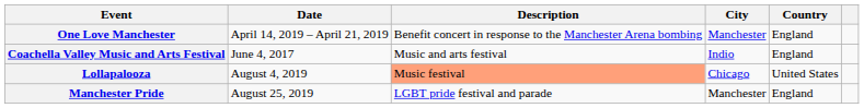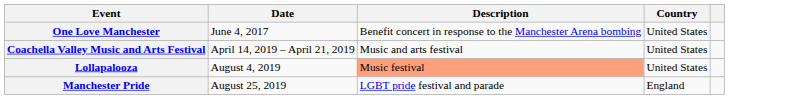- column: City | Manchester | Indio | Chicago | Manchester
One Love Manchester | Date: April 14, 2019 – April 21, 2019 -> June 4, 2017
One Love Manchester | Country: England -> United States
Coachella Valley Music and Arts Festival | Date: June 4, 2017 -> April 14, 2019 – April 21, 2019
Coachella Valley Music and Arts Festival | Country: England -> United States
